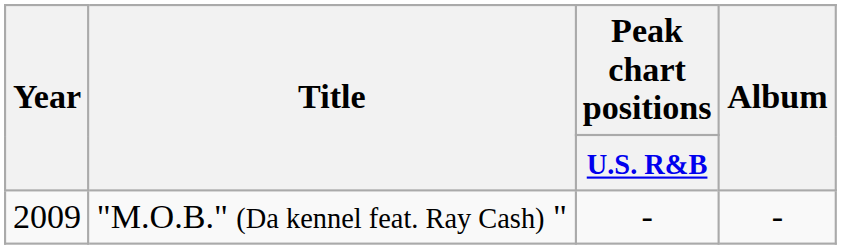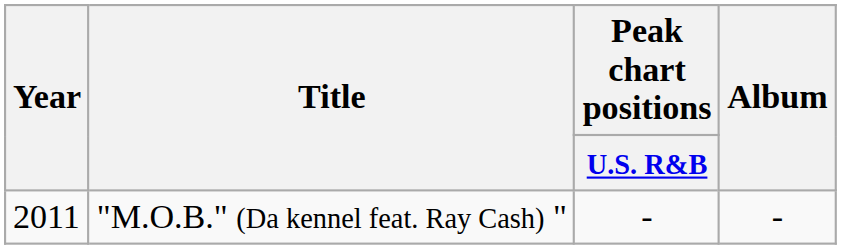"M.O.B." (Da kennel feat. Ray Cash) " | Year: 2009 -> 2011
